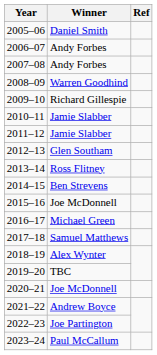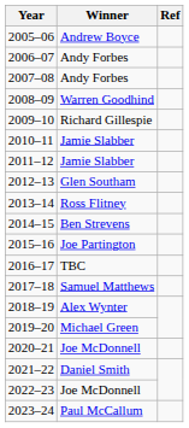2005–06 | Winner: Daniel Smith -> Andrew Boyce
2015–16 | Winner: Joe McDonnell -> Joe Partington
2016–17 | Winner: Michael Green -> TBC
2019–20 | Winner: TBC -> Michael Green
2021–22 | Winner: Andrew Boyce -> Daniel Smith
2022–23 | Winner: Joe Partington -> Joe McDonnell
